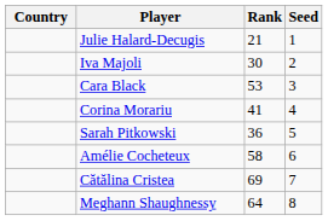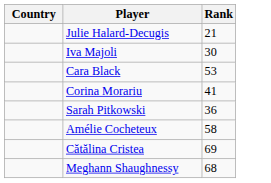- column: Seed | 1 | 2 | 3 | 4 | 5 | 6 | 7 | 8
Meghann Shaughnessy | Rank: 64 -> 68
